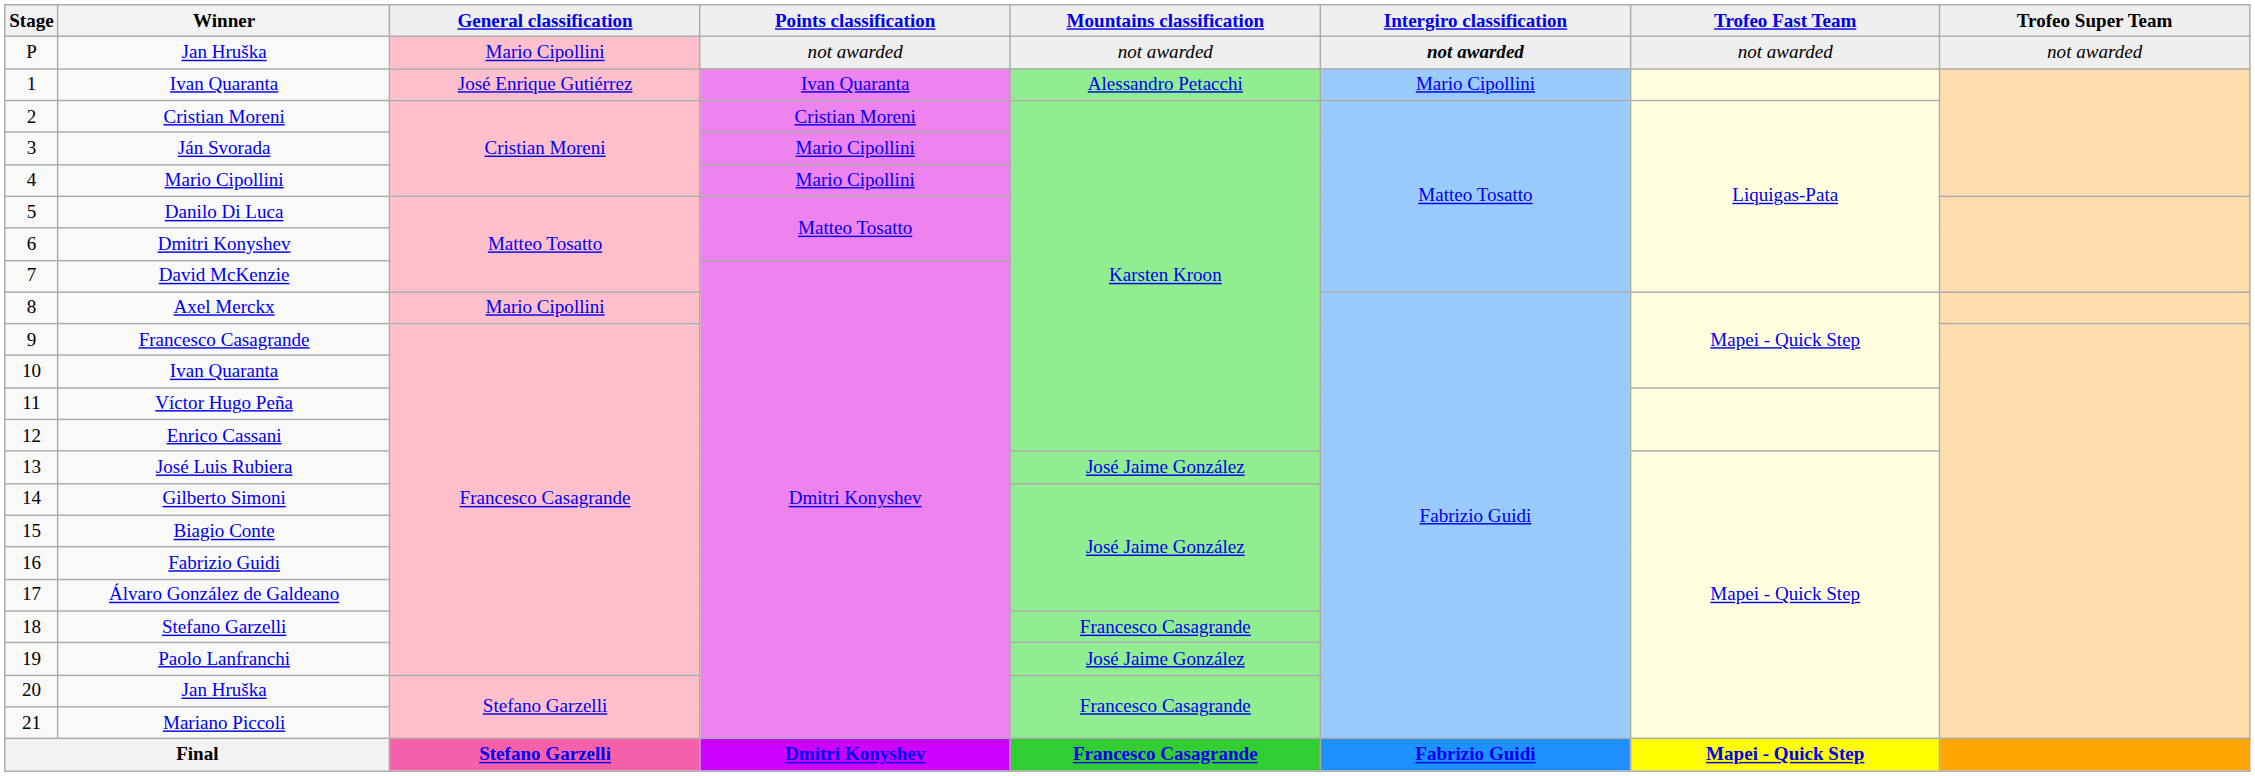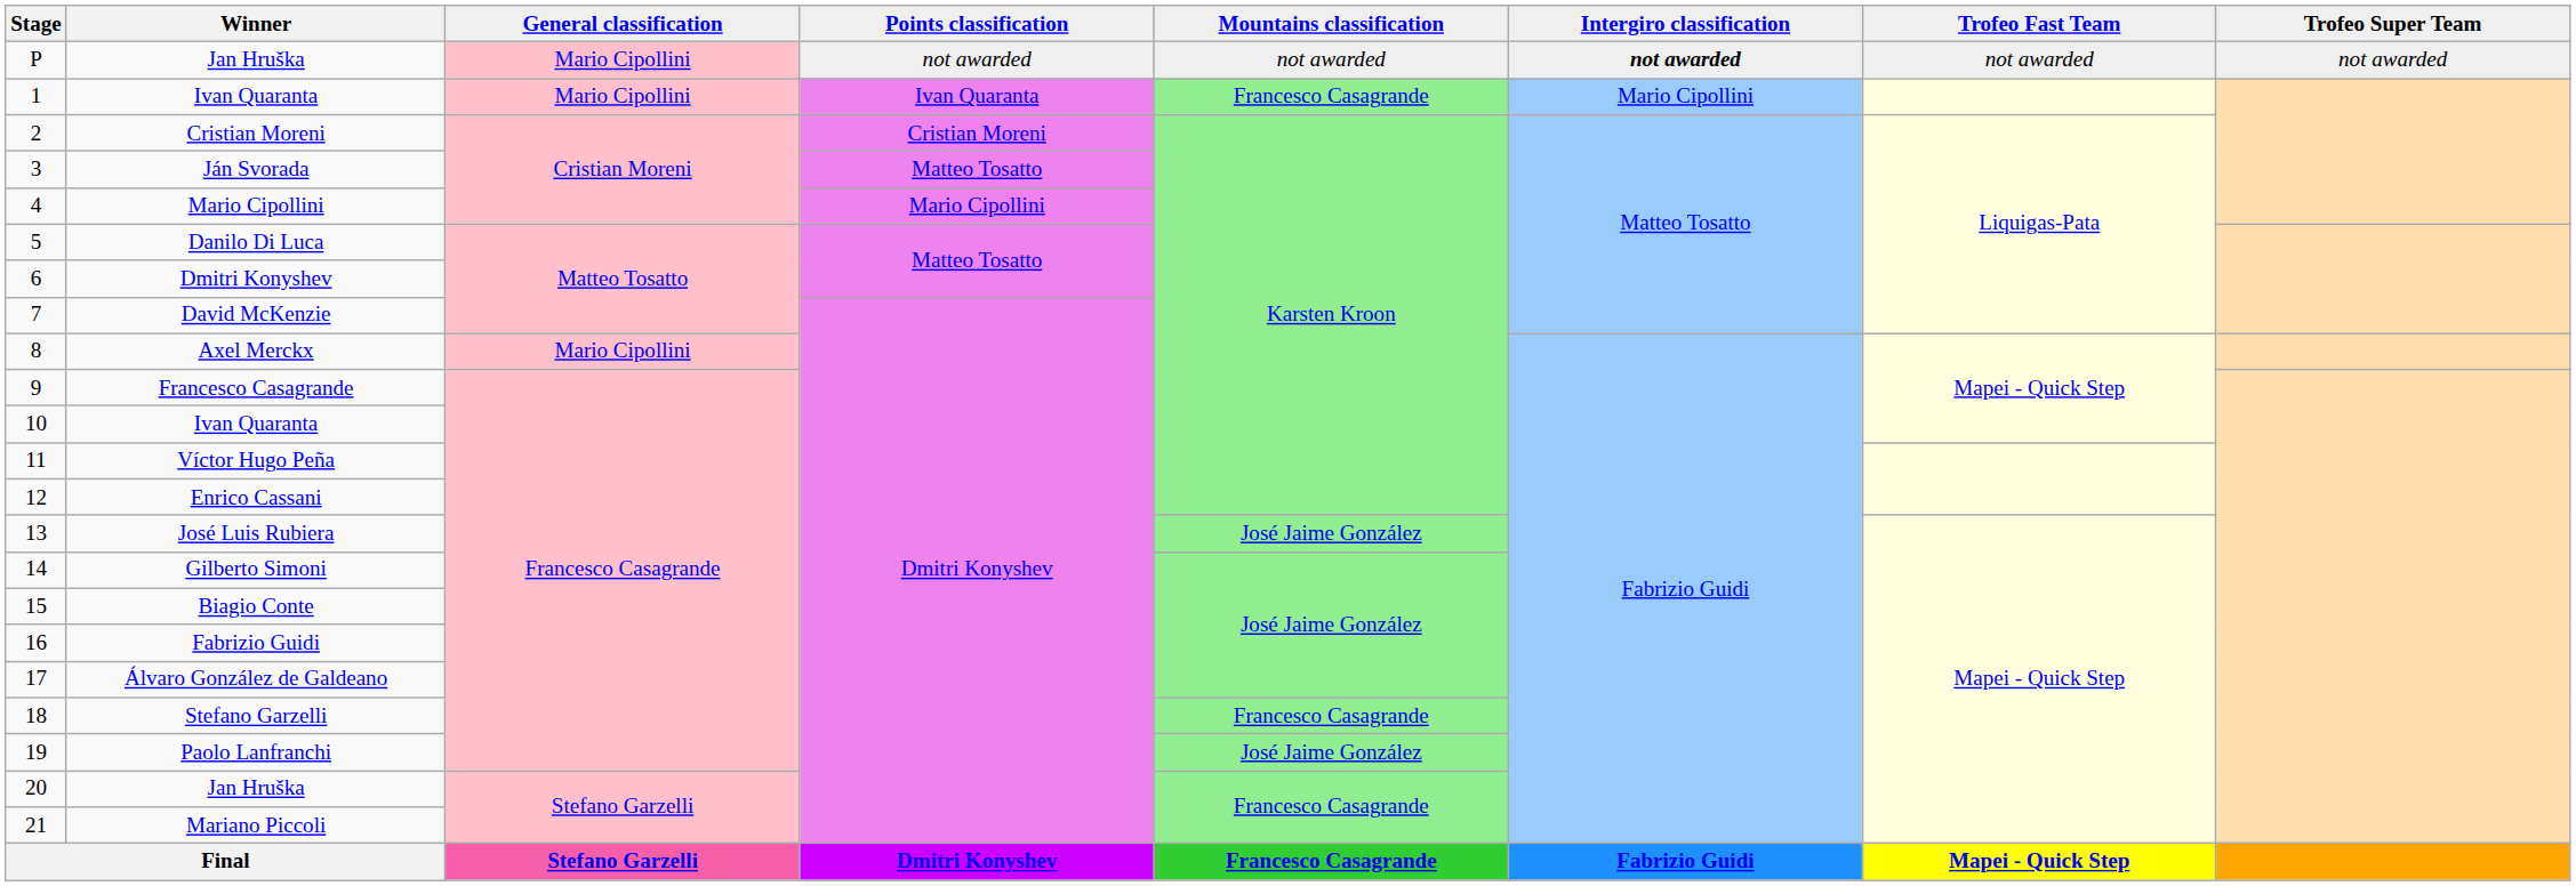1 / Ivan Quaranta | General classification: José Enrique Gutiérrez -> Mario Cipollini
1 / Ivan Quaranta | Mountains classification: Alessandro Petacchi -> Francesco Casagrande
Ján Svorada | Points classification: Mario Cipollini -> Matteo Tosatto
